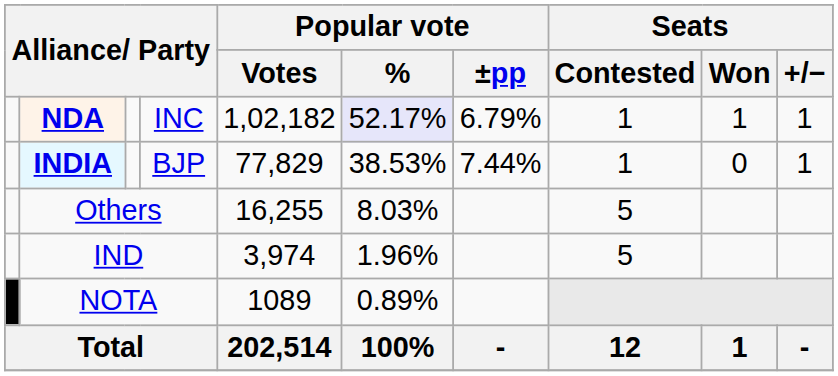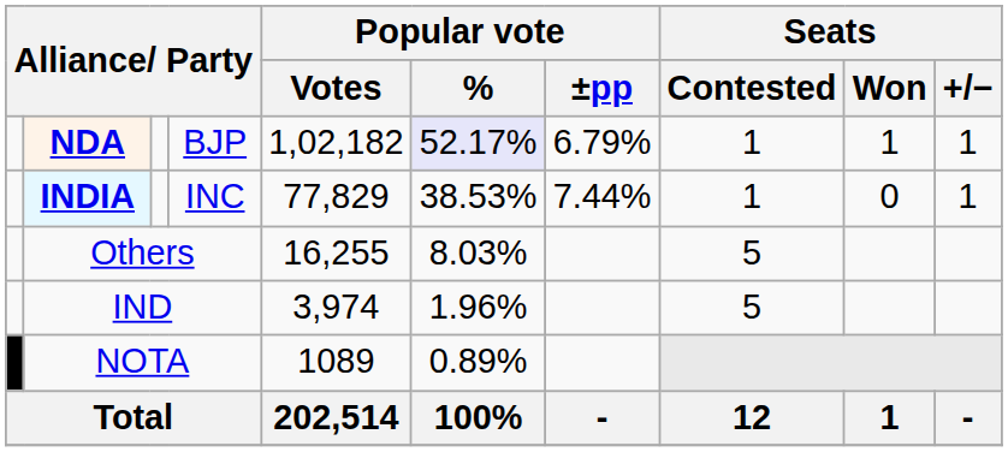NDA | column 4: INC -> BJP
INDIA | column 4: BJP -> INC
